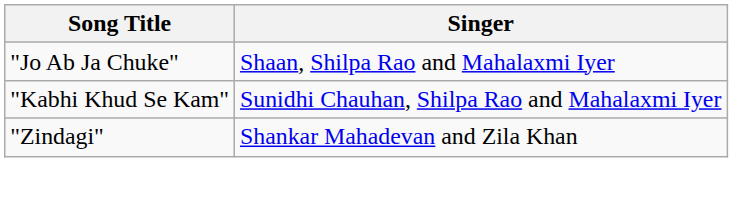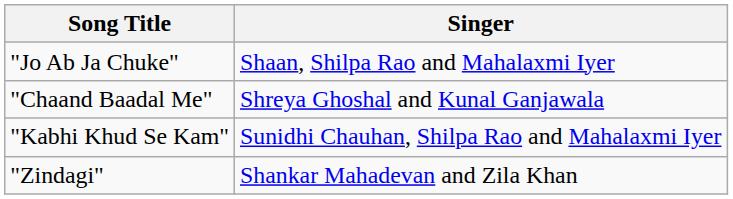+ row: "Chaand Baadal Me" | Shreya Ghoshal and Kunal Ganjawala
